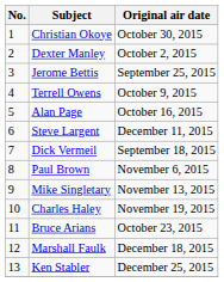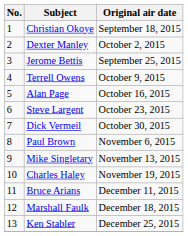Christian Okoye | Original air date: October 30, 2015 -> September 18, 2015
Steve Largent | Original air date: December 11, 2015 -> October 23, 2015
Dick Vermeil | Original air date: September 18, 2015 -> October 30, 2015
Bruce Arians | Original air date: October 23, 2015 -> December 11, 2015
